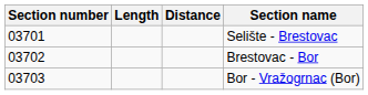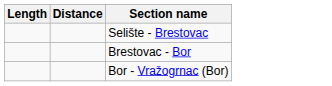- column: Section number | 03701 | 03702 | 03703
